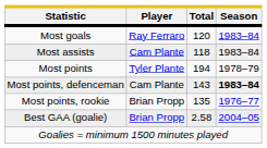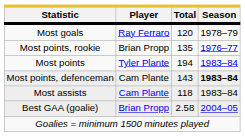Most goals | Season: 1983–84 -> 1978–79
rows swapped: Most assists <-> Most points, rookie
Most points | Season: 1978–79 -> 1983–84
